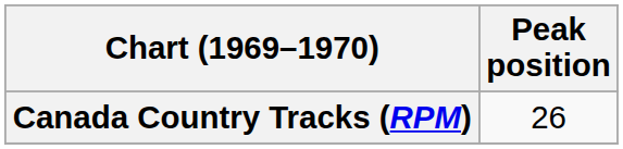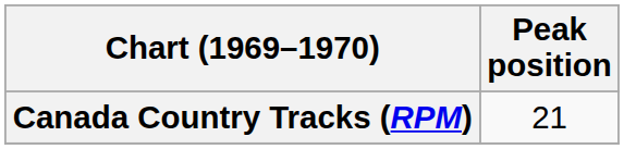Canada Country Tracks (RPM) | Peak position: 26 -> 21
